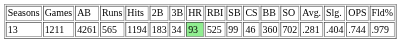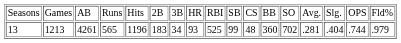13 | column 2: 1211 -> 1213
13 | column 5: 1194 -> 1196
13 | column 8: lightgreen background -> no background
13 | column 11: 46 -> 48
